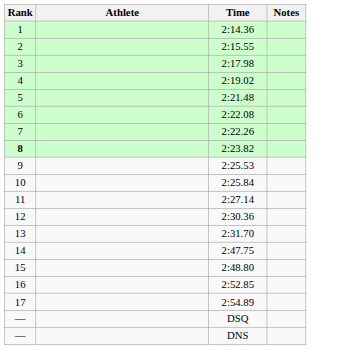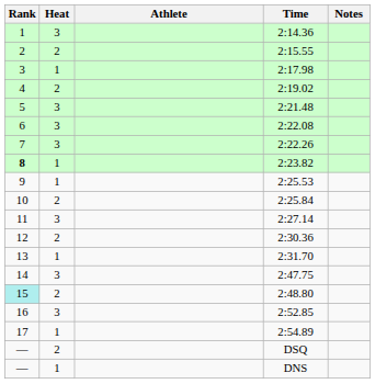+ column: Heat | 3 | 2 | 1 | 2 | 3 | 3 | 3 | 1 | 1 | 2 | 3 | 2 | 1 | 3 | 2 | 3 | 1 | 2 | 1
2:48.80 | Rank: no background -> paleturquoise background
